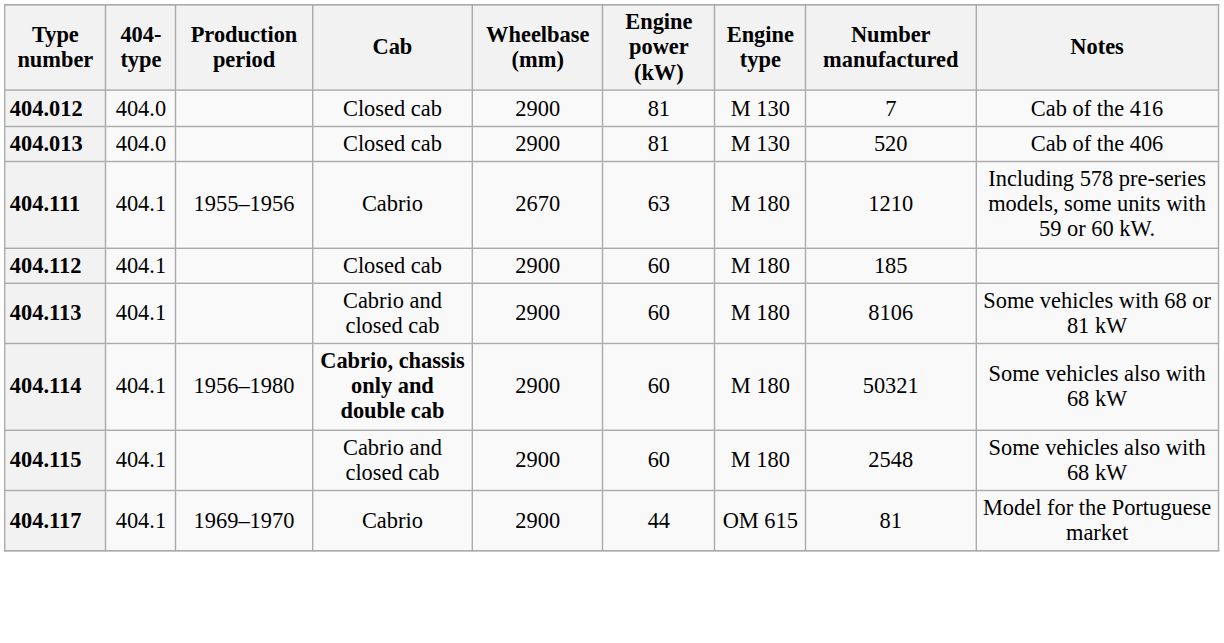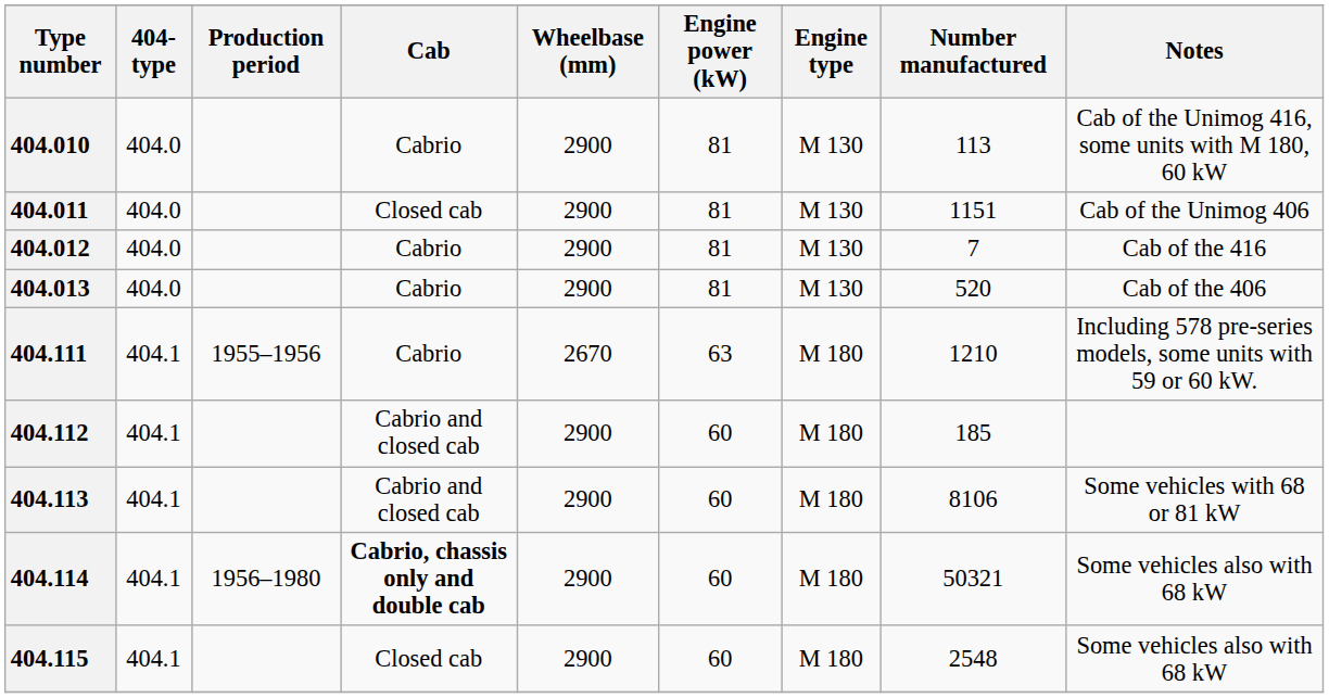+ row: 404.010 | 404.0 | Cabrio | 2900 | 81 | M 130 | 113 | Cab of the Unimog 416, some units with M 180, 60 kW
+ row: 404.011 | 404.0 | Closed cab | 2900 | 81 | M 130 | 1151 | Cab of the Unimog 406
404.012 | Cab: Closed cab -> Cabrio
404.013 | Cab: Closed cab -> Cabrio
404.112 | Cab: Closed cab -> Cabrio and closed cab
404.115 | Cab: Cabrio and closed cab -> Closed cab
- row: 404.117 | 404.1 | 1969–1970 | Cabrio | 2900 | 44 | OM 615 | 81 | Model for the Portuguese market
